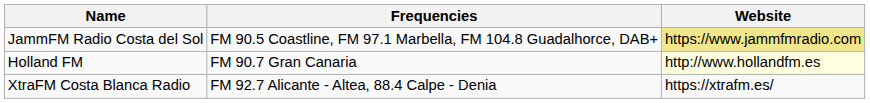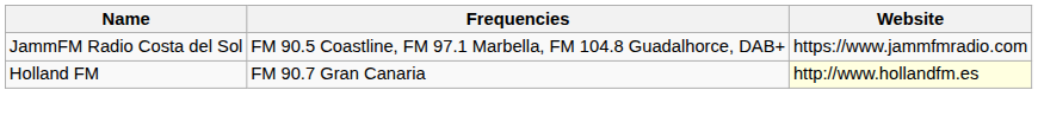JammFM Radio Costa del Sol | Website: khaki background -> no background
- row: XtraFM Costa Blanca Radio | FM 92.7 Alicante - Altea, 88.4 Calpe - Denia | https://xtrafm.es/
